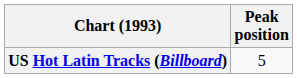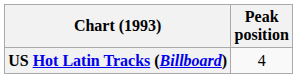US Hot Latin Tracks (Billboard) | Peak position: 5 -> 4
